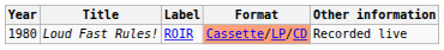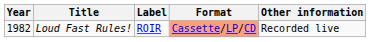Loud Fast Rules! | Year: 1980 -> 1982
